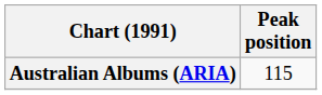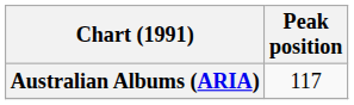Australian Albums (ARIA) | Peak position: 115 -> 117
